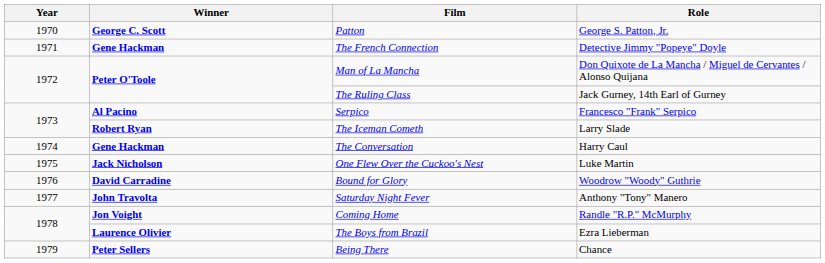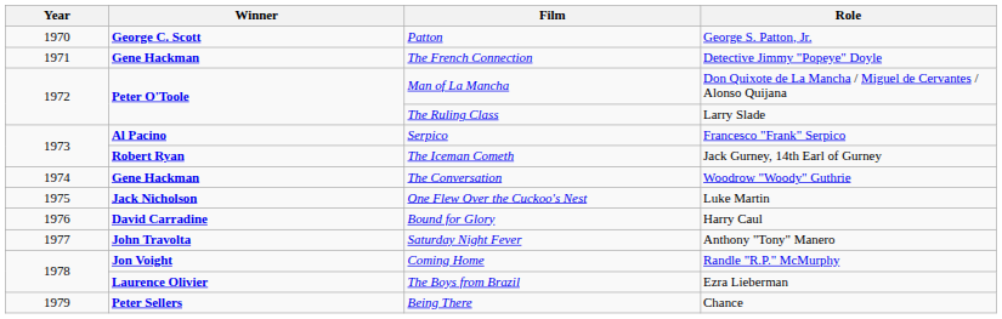The Ruling Class | Role: Jack Gurney, 14th Earl of Gurney -> Larry Slade
The Iceman Cometh | Role: Larry Slade -> Jack Gurney, 14th Earl of Gurney
The Conversation | Role: Harry Caul -> Woodrow "Woody" Guthrie
Bound for Glory | Role: Woodrow "Woody" Guthrie -> Harry Caul
